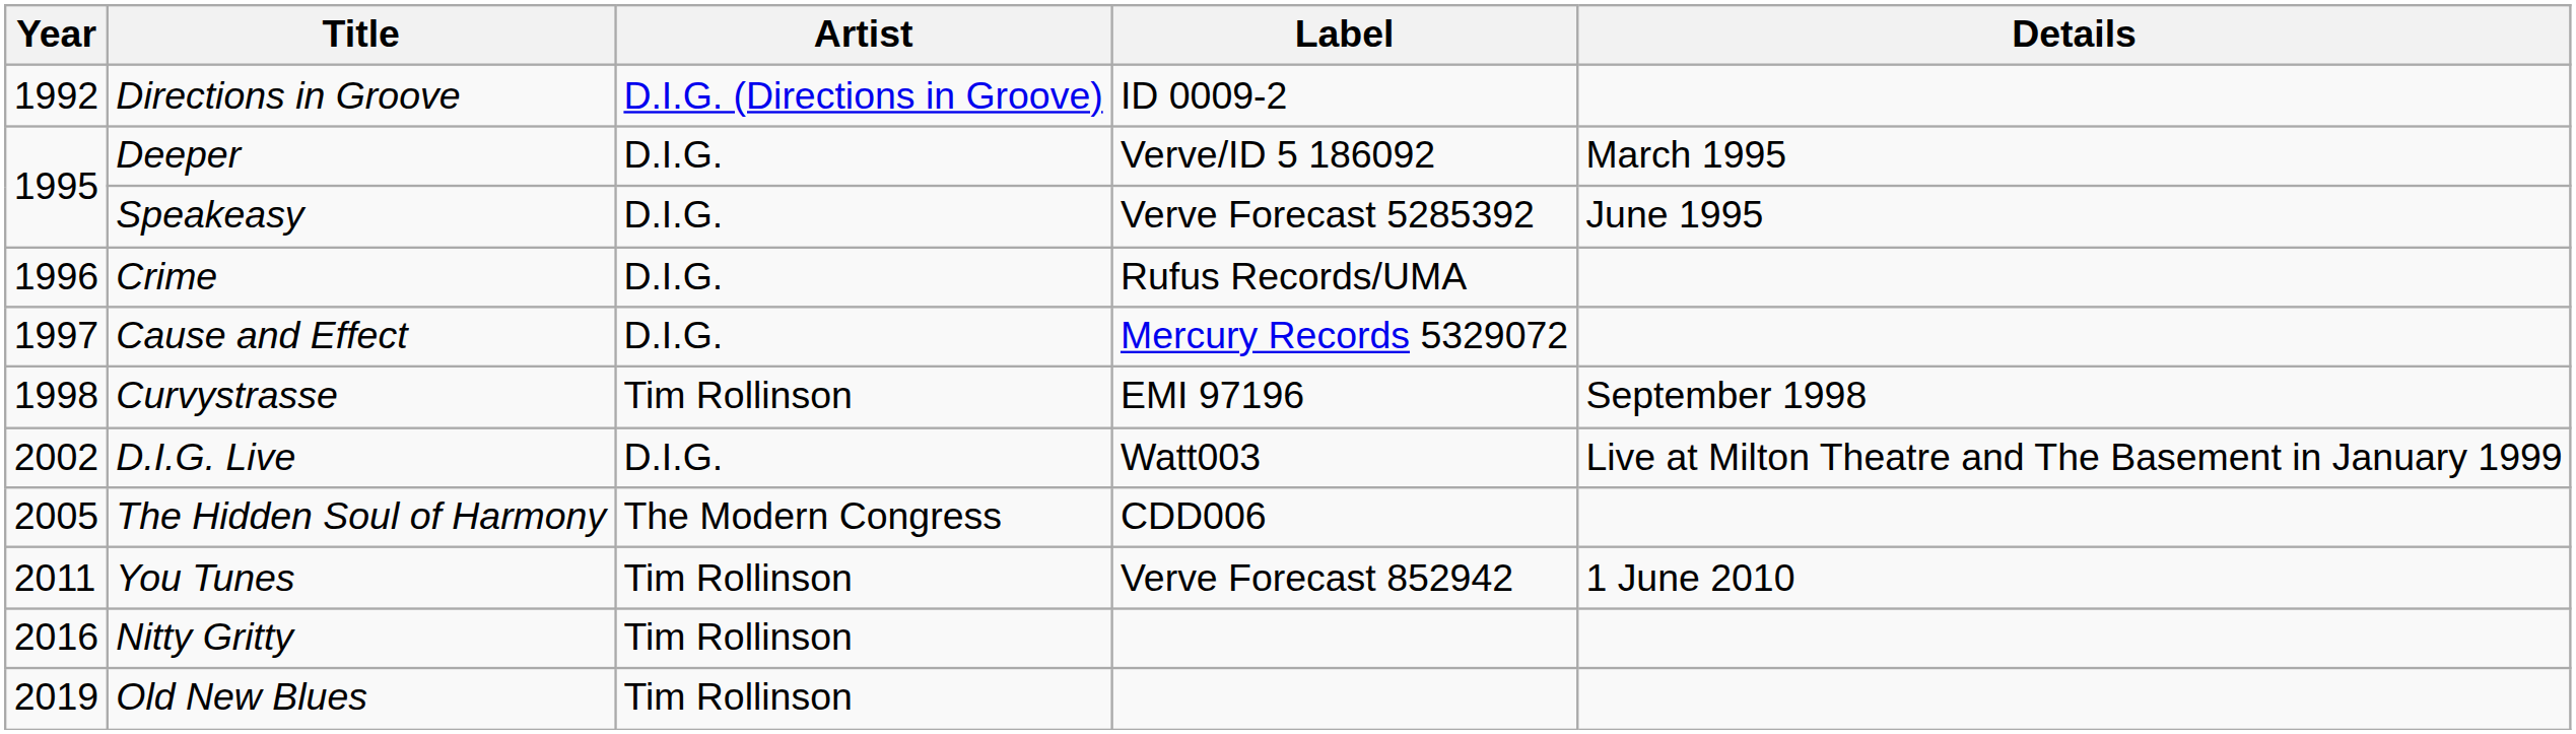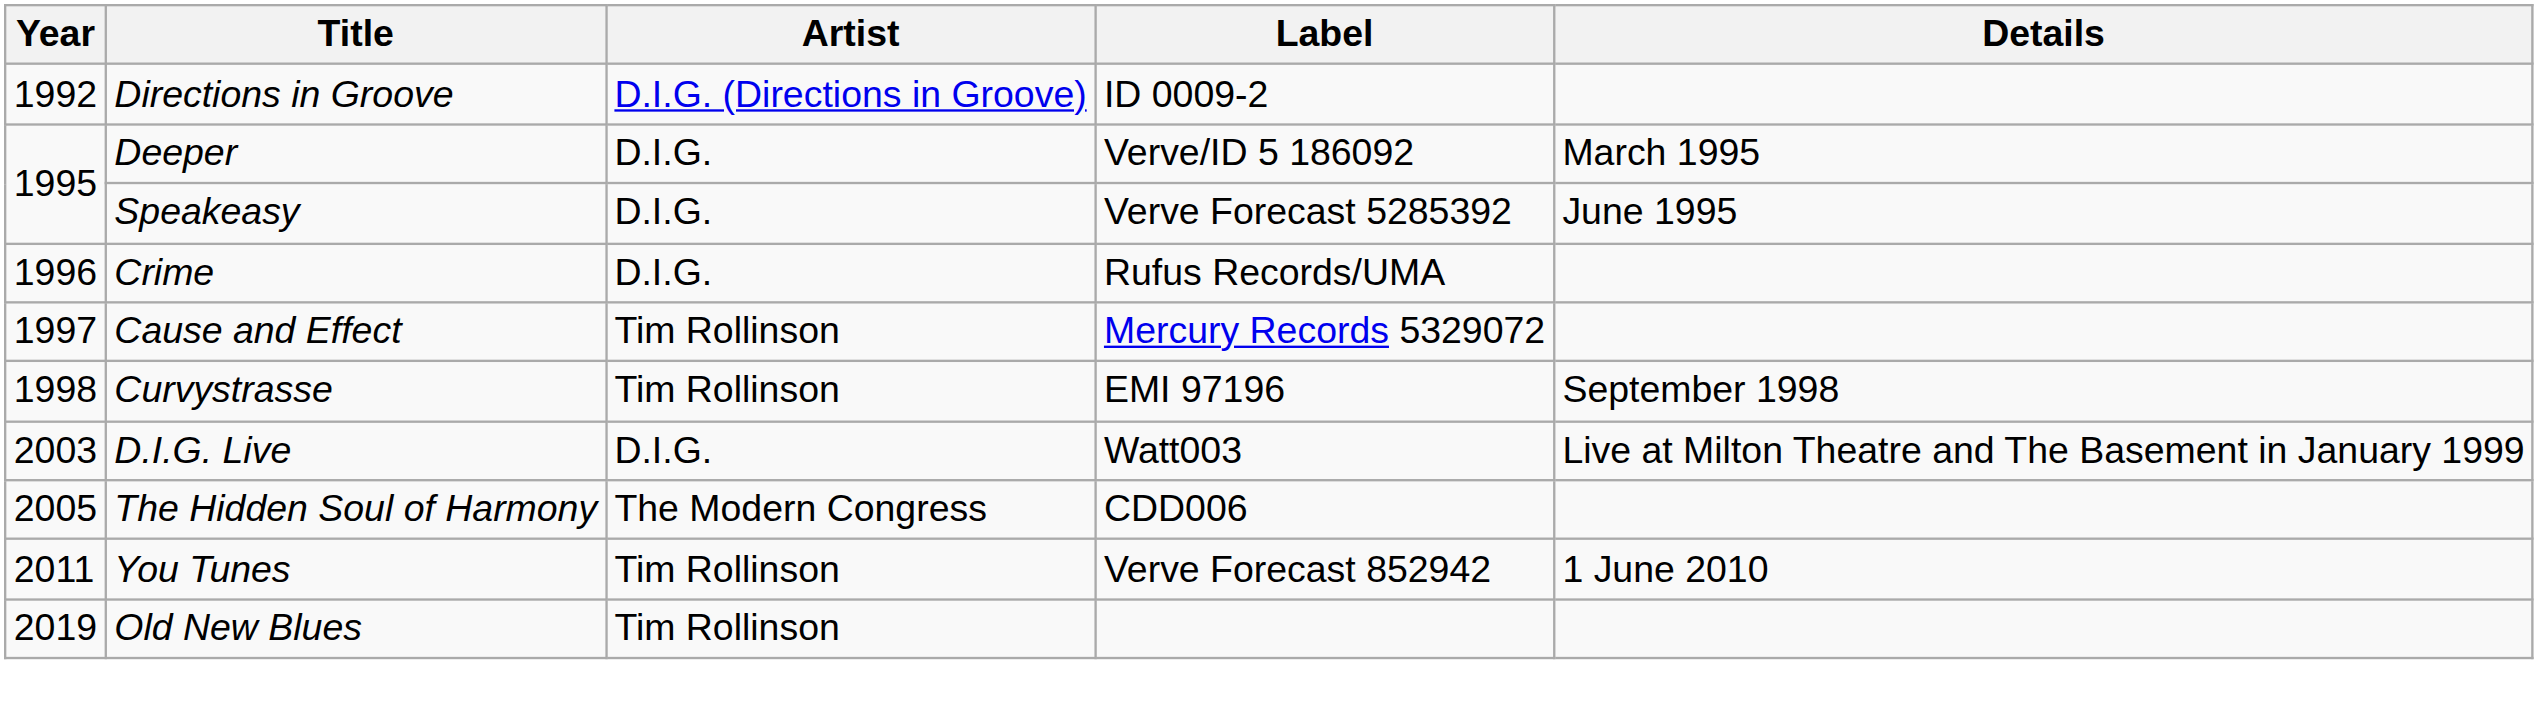Cause and Effect | Artist: D.I.G. -> Tim Rollinson
D.I.G. Live | Year: 2002 -> 2003
- row: 2016 | Nitty Gritty | Tim Rollinson
